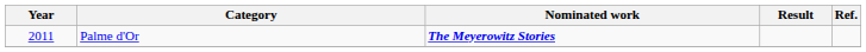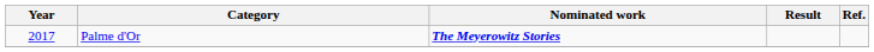Palme d'Or | Year: 2011 -> 2017
